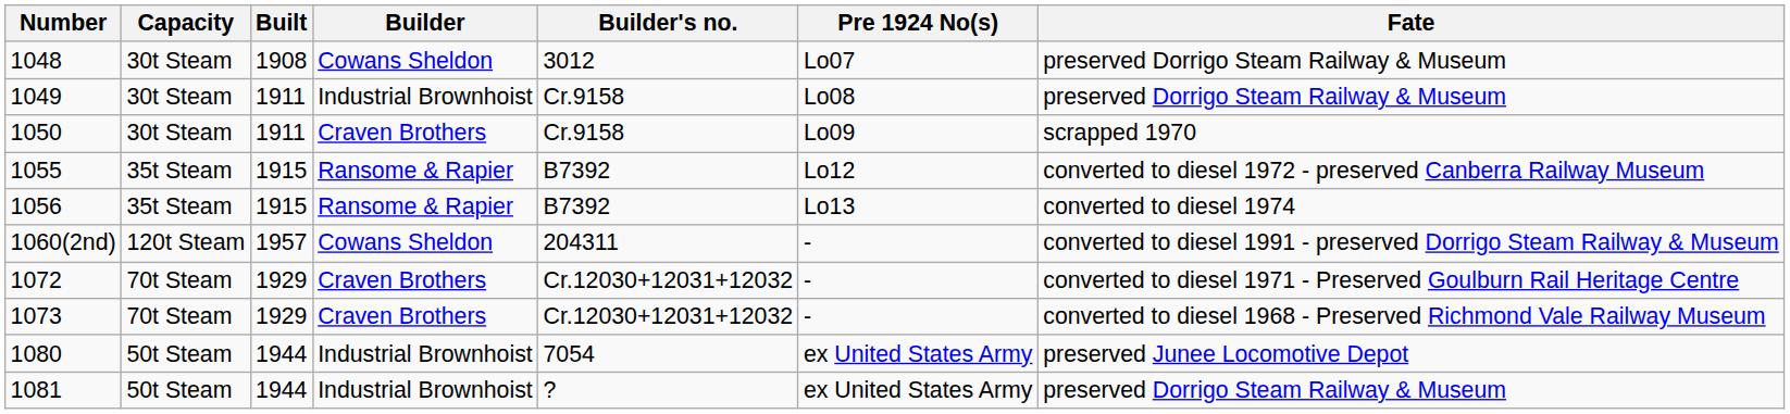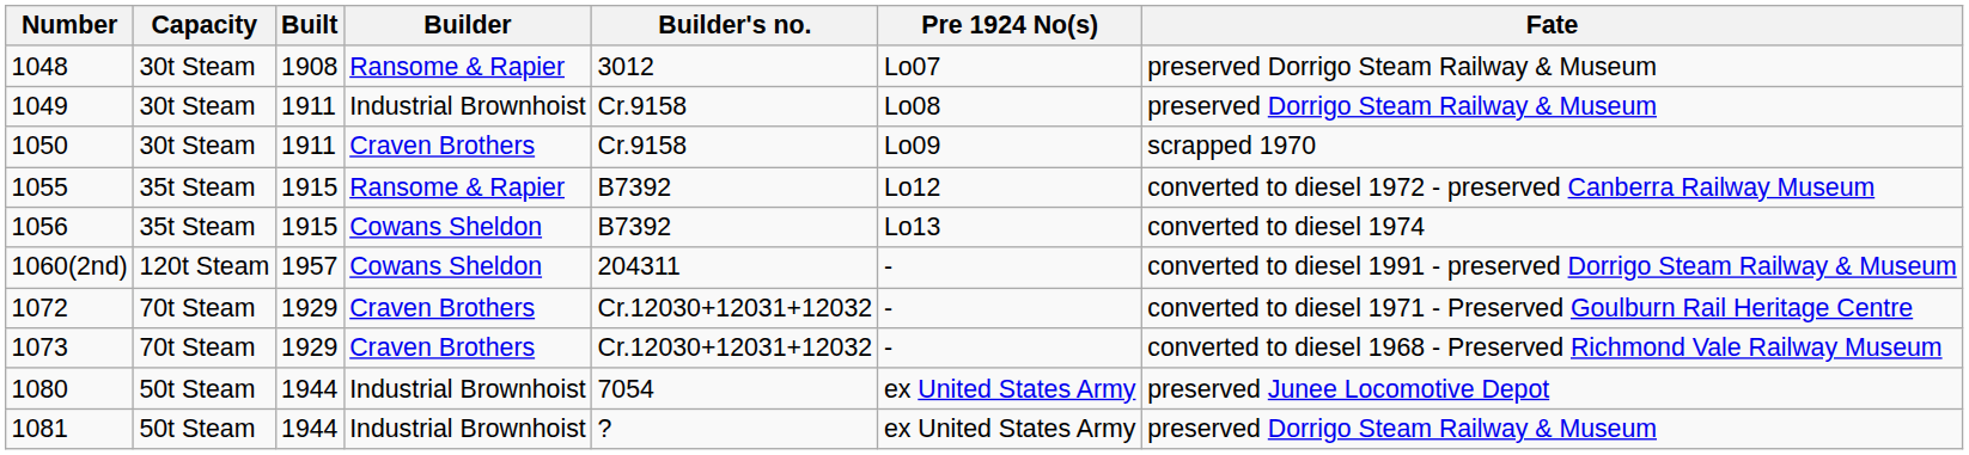1048 | Builder: Cowans Sheldon -> Ransome & Rapier
1056 | Builder: Ransome & Rapier -> Cowans Sheldon
